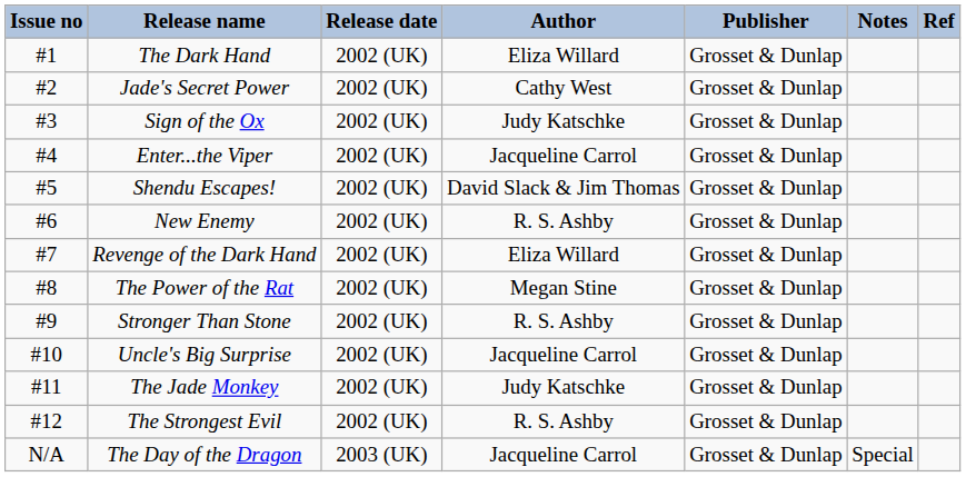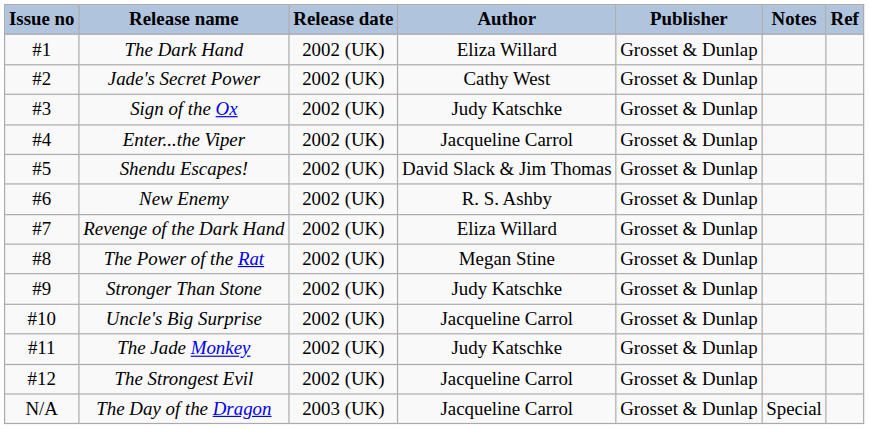Stronger Than Stone | Author: R. S. Ashby -> Judy Katschke
The Strongest Evil | Author: R. S. Ashby -> Jacqueline Carrol
